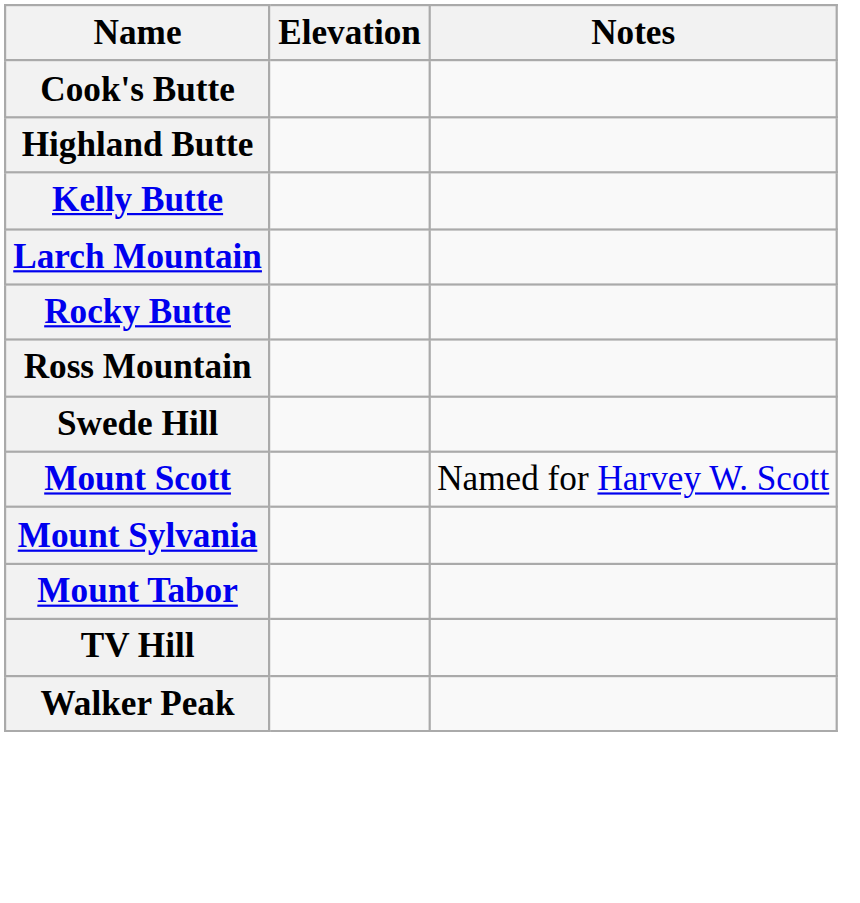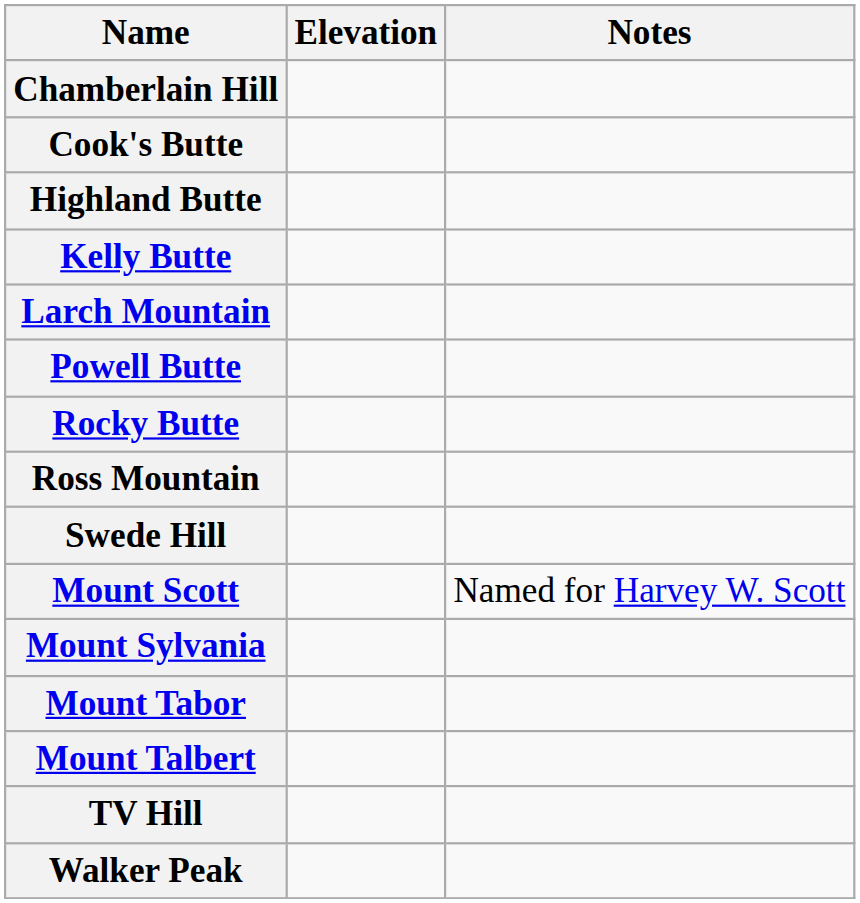+ row: Chamberlain Hill
+ row: Powell Butte
+ row: Mount Talbert
